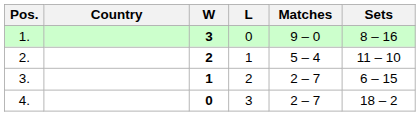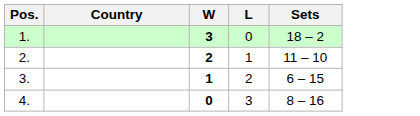- column: Matches | 9 – 0 | 5 – 4 | 2 – 7 | 2 – 7
1. | Sets: 8 – 16 -> 18 – 2
4. | Sets: 18 – 2 -> 8 – 16
